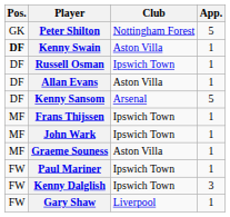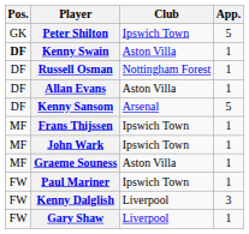Peter Shilton | Club: Nottingham Forest -> Ipswich Town
Russell Osman | Club: Ipswich Town -> Nottingham Forest
Kenny Dalglish | Club: Ipswich Town -> Liverpool
